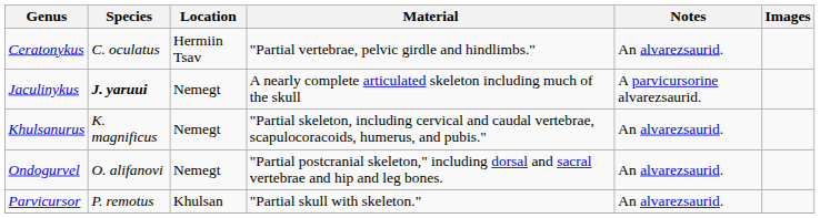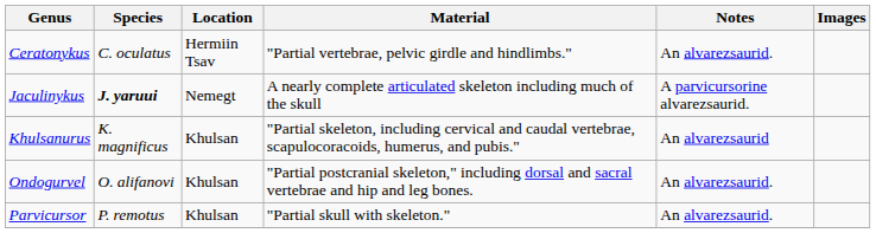Khulsanurus | Location: Nemegt -> Khulsan
Khulsanurus | Notes: An alvarezsaurid. -> An alvarezsaurid
Ondogurvel | Location: Nemegt -> Khulsan
